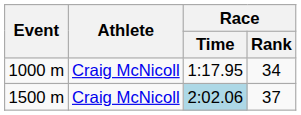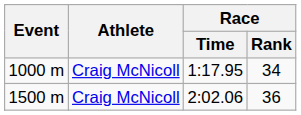1500 m | Race / Time: lightblue background -> no background
1500 m | Race / Rank: 37 -> 36
